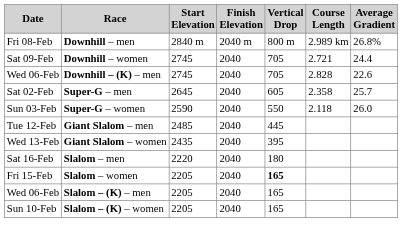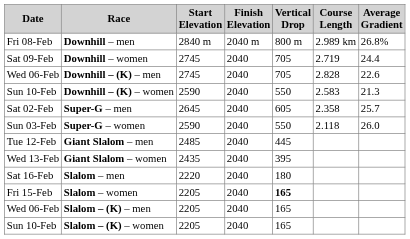Downhill – women | Course Length: 2.721 -> 2.719
+ row: Sun 10-Feb | Downhill – (K) – women | 2590 | 2040 | 550 | 2.583 | 21.3
